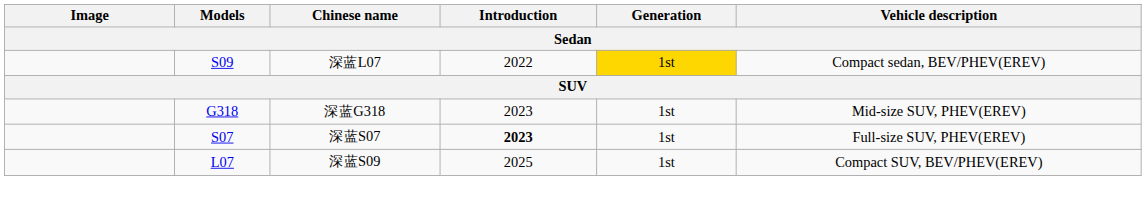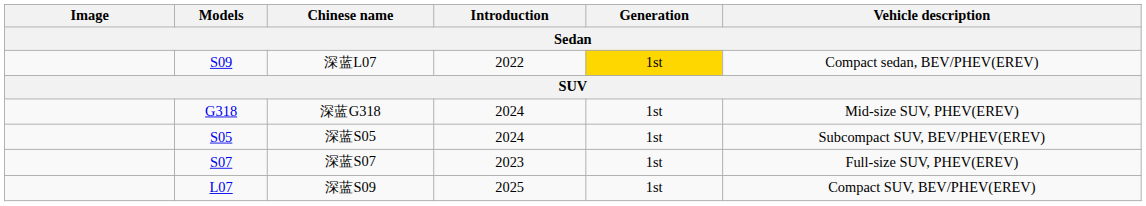深蓝G318 | Introduction: 2023 -> 2024
+ row: S05 | 深蓝S05 | 2024 | 1st | Subcompact SUV, BEV/PHEV(EREV)
深蓝S07 | Introduction: bold -> normal
